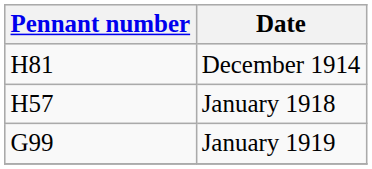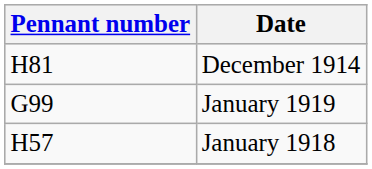rows swapped: January 1918 <-> January 1919
